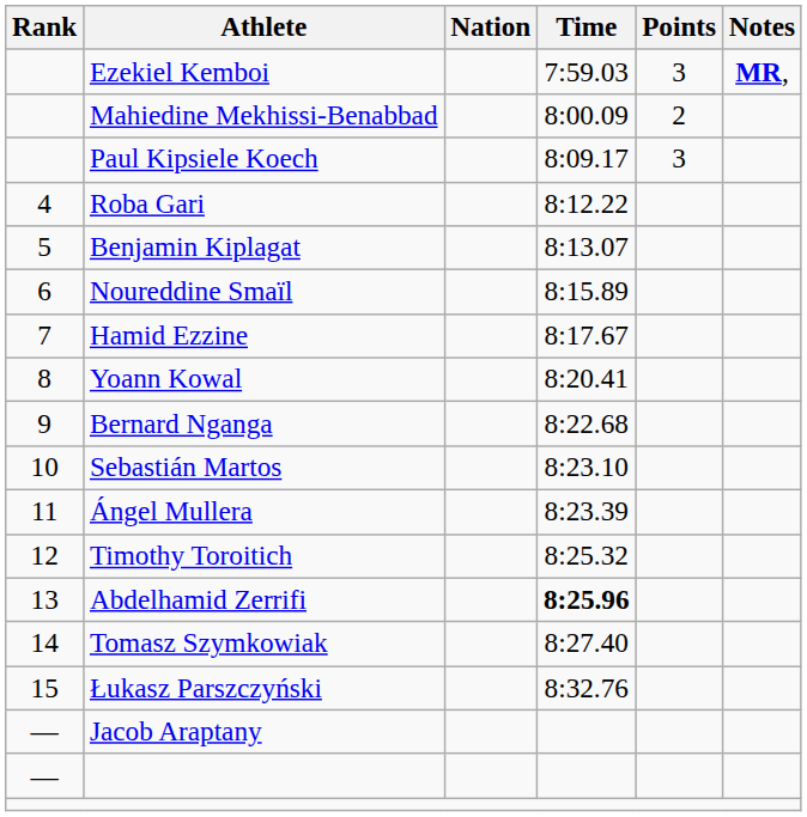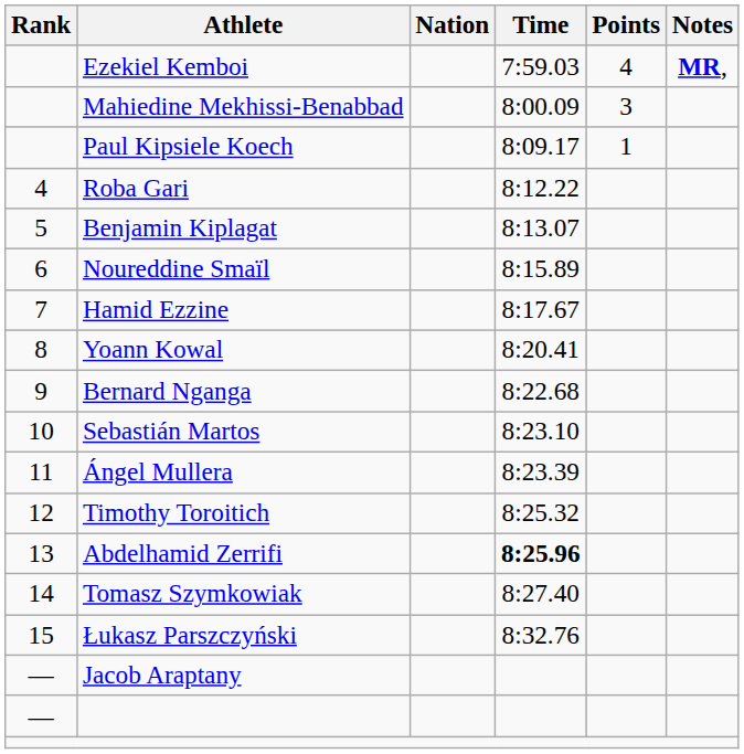Ezekiel Kemboi | Points: 3 -> 4
Mahiedine Mekhissi-Benabbad | Points: 2 -> 3
Paul Kipsiele Koech | Points: 3 -> 1
